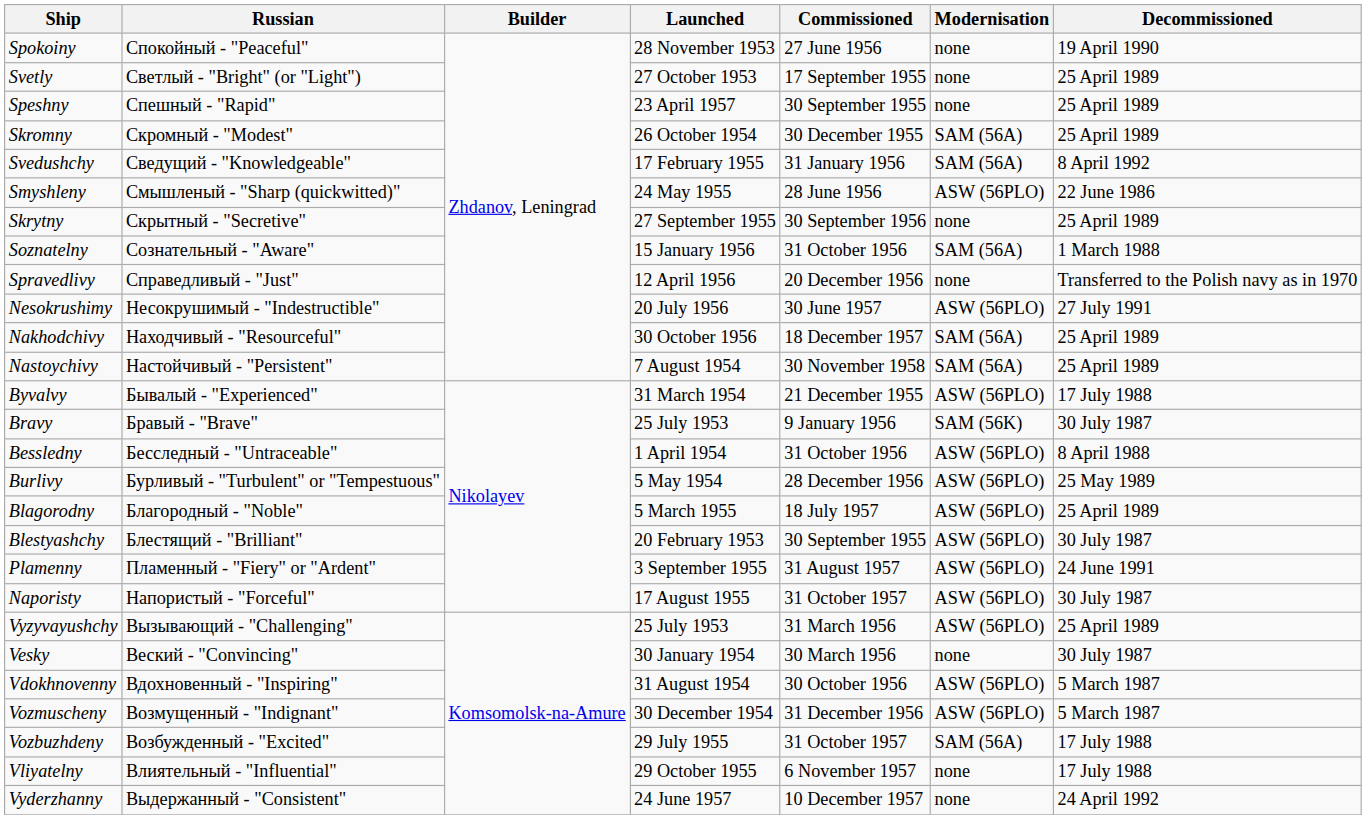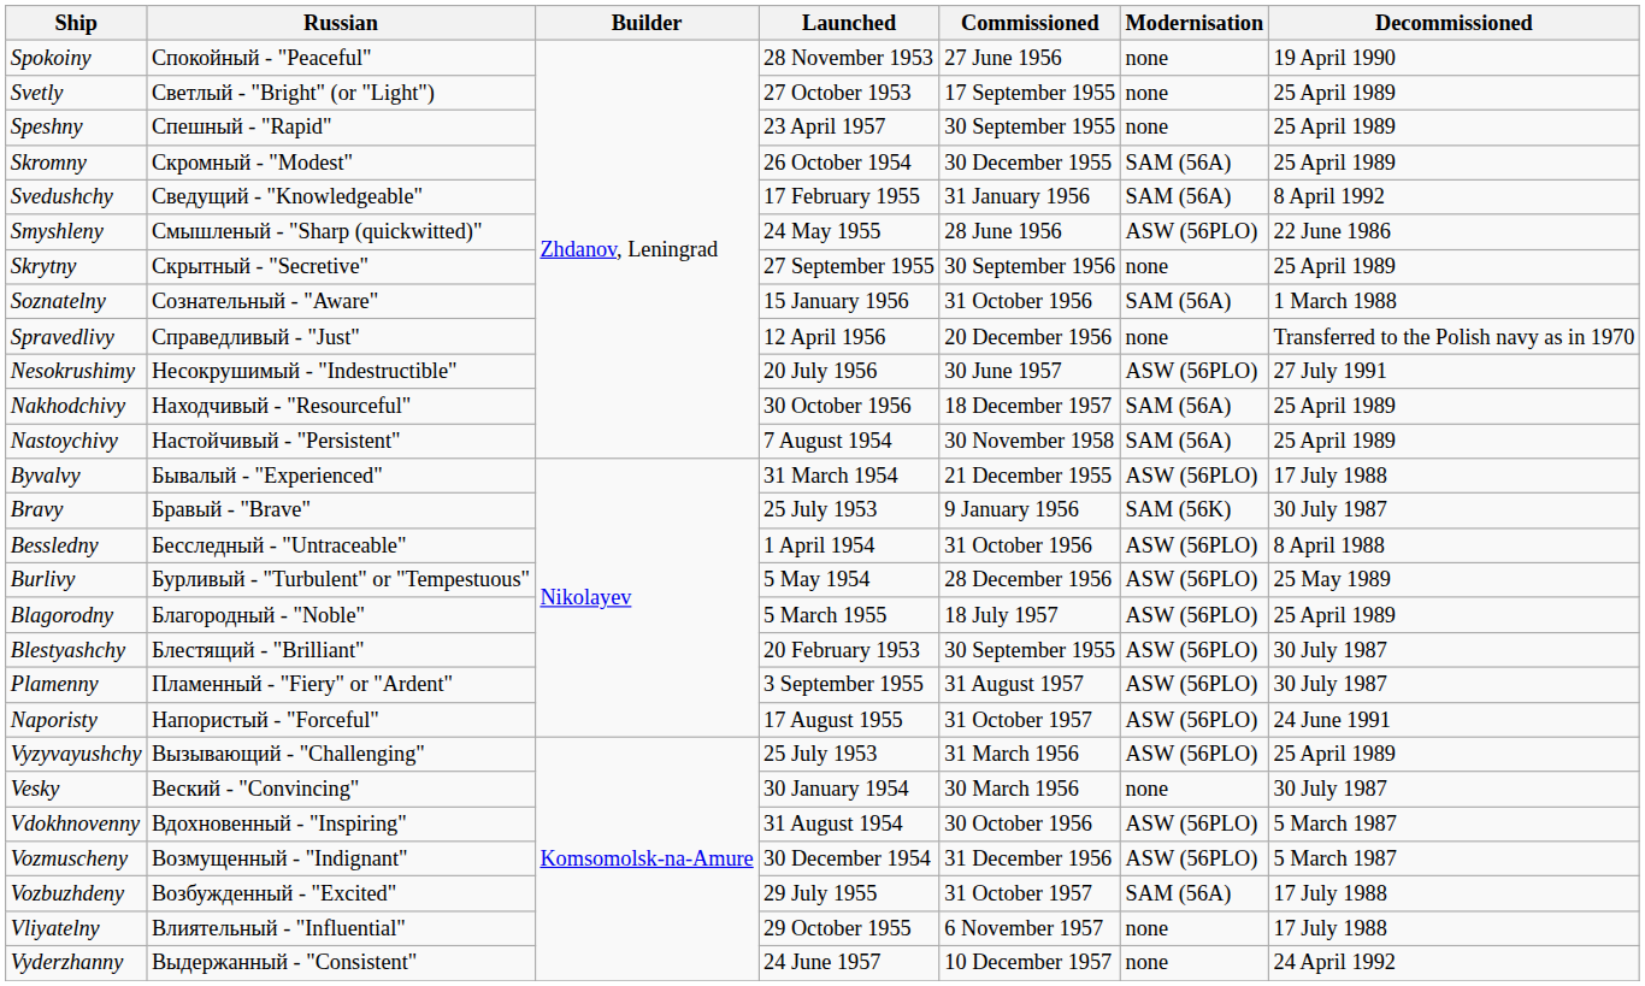Plamenny | Decommissioned: 24 June 1991 -> 30 July 1987
Naporisty | Decommissioned: 30 July 1987 -> 24 June 1991
